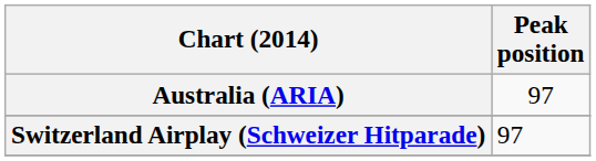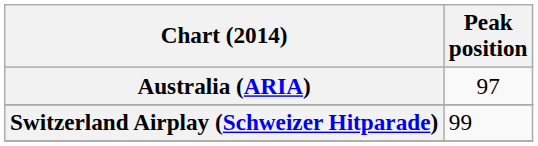Switzerland Airplay (Schweizer Hitparade) | Peak position: 97 -> 99
